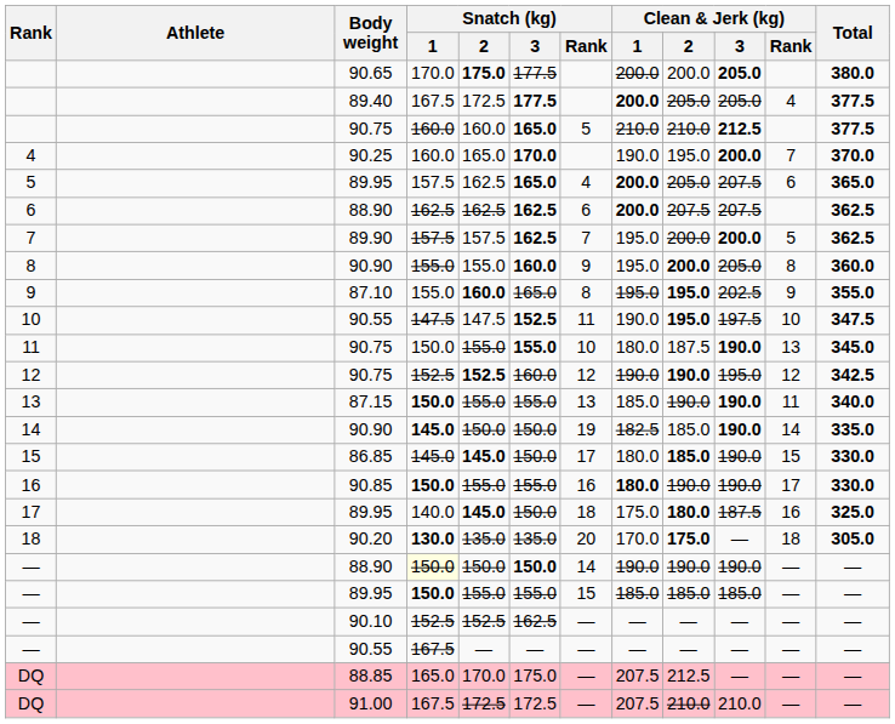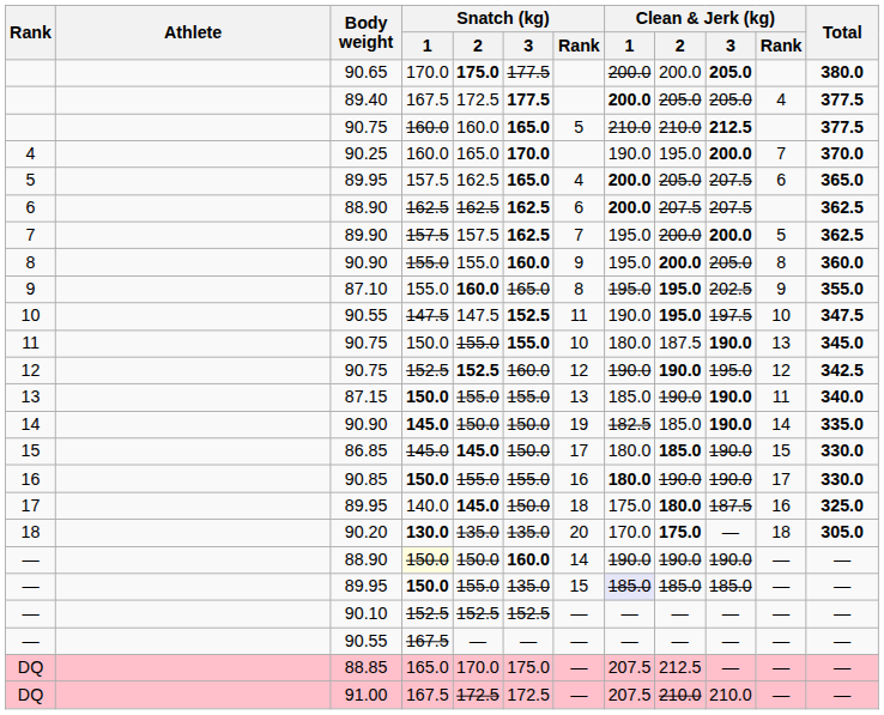— / 88.90 | Snatch (kg) / 3: 150.0 -> 160.0
— / 89.95 | Snatch (kg) / 3: 155.0 -> 135.0
— / 89.95 | Clean & Jerk (kg) / 1: no background -> lavender background
— / 90.10 | Snatch (kg) / 3: 162.5 -> 152.5
